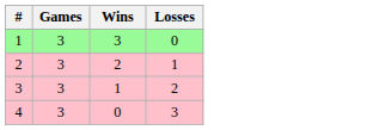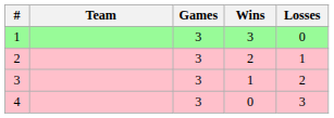+ column: Team
